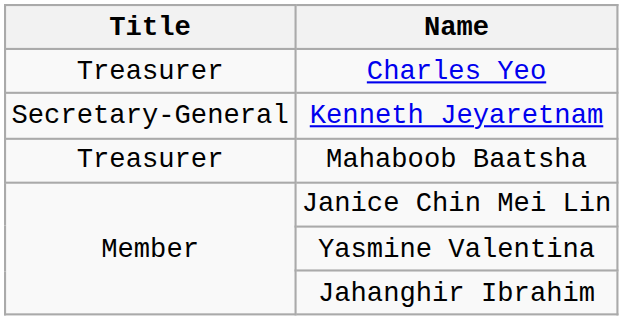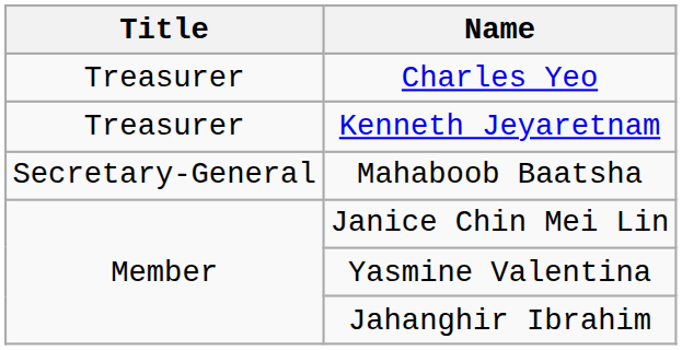Kenneth Jeyaretnam | Title: Secretary-General -> Treasurer
Mahaboob Baatsha | Title: Treasurer -> Secretary-General
